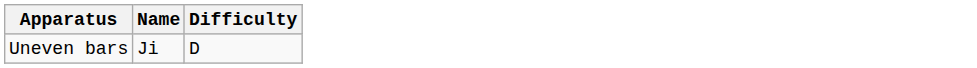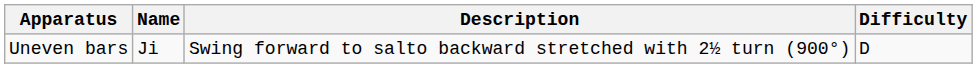+ column: Description | Swing forward to salto backward stretched with 2½ turn (900°)
